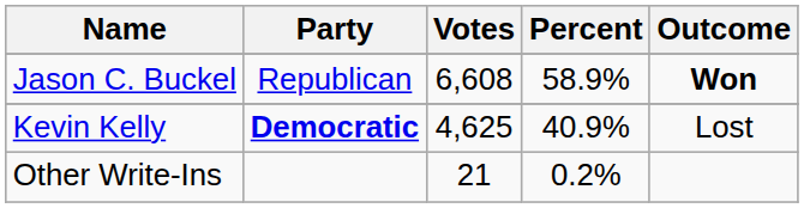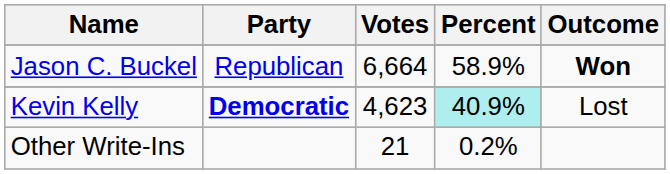Jason C. Buckel | Votes: 6,608 -> 6,664
Kevin Kelly | Votes: 4,625 -> 4,623
Kevin Kelly | Percent: no background -> paleturquoise background
